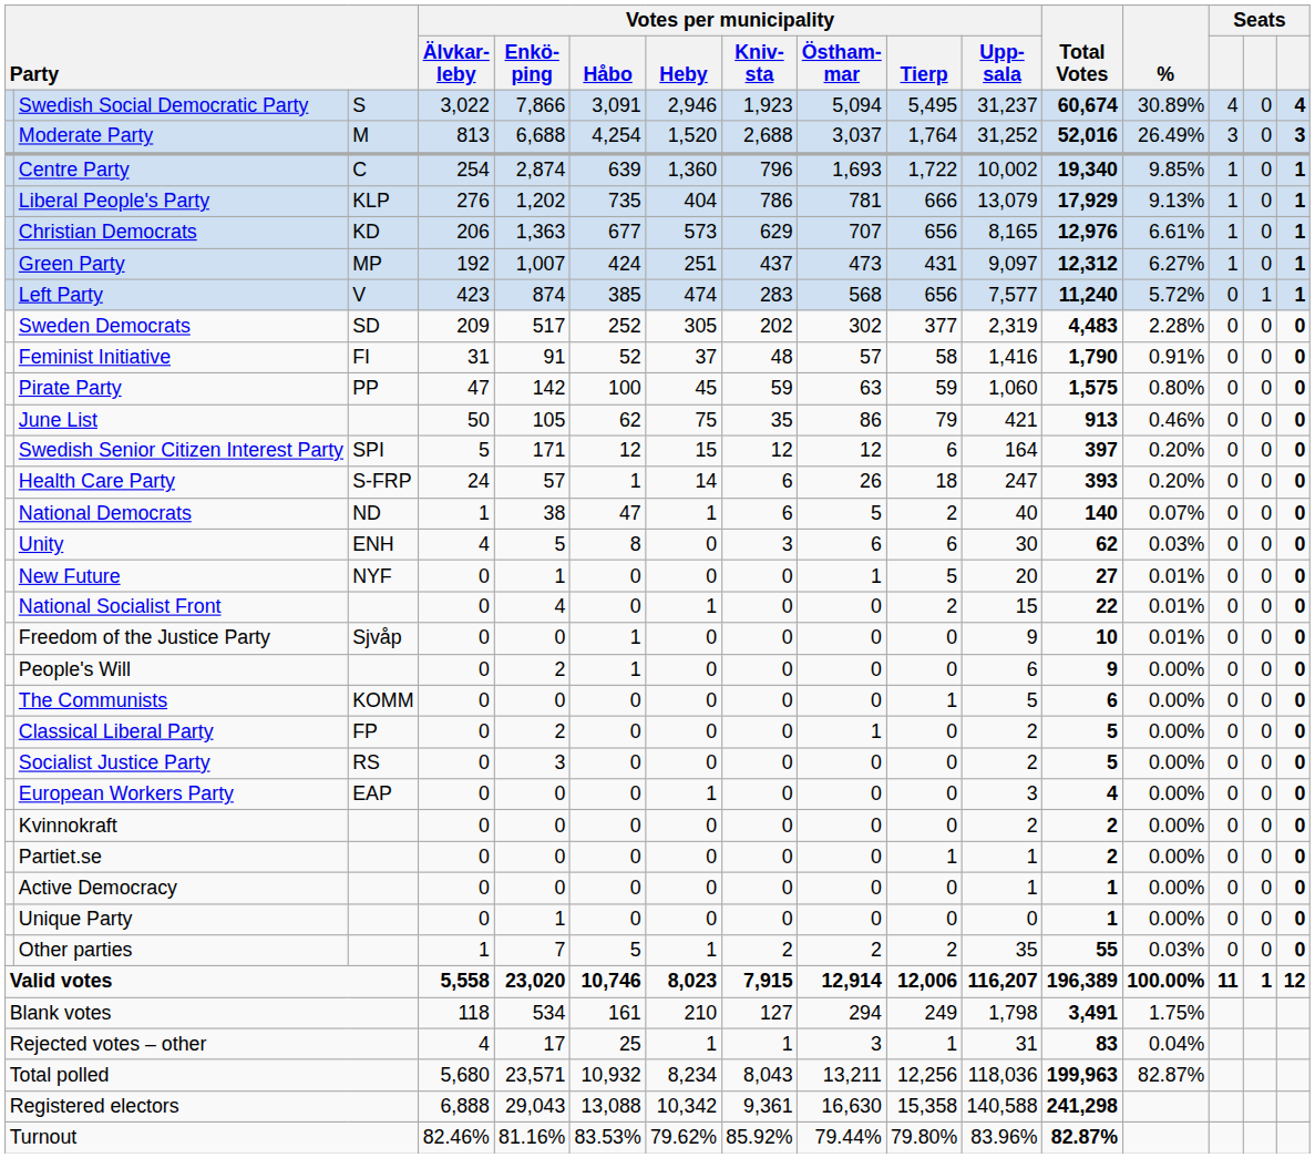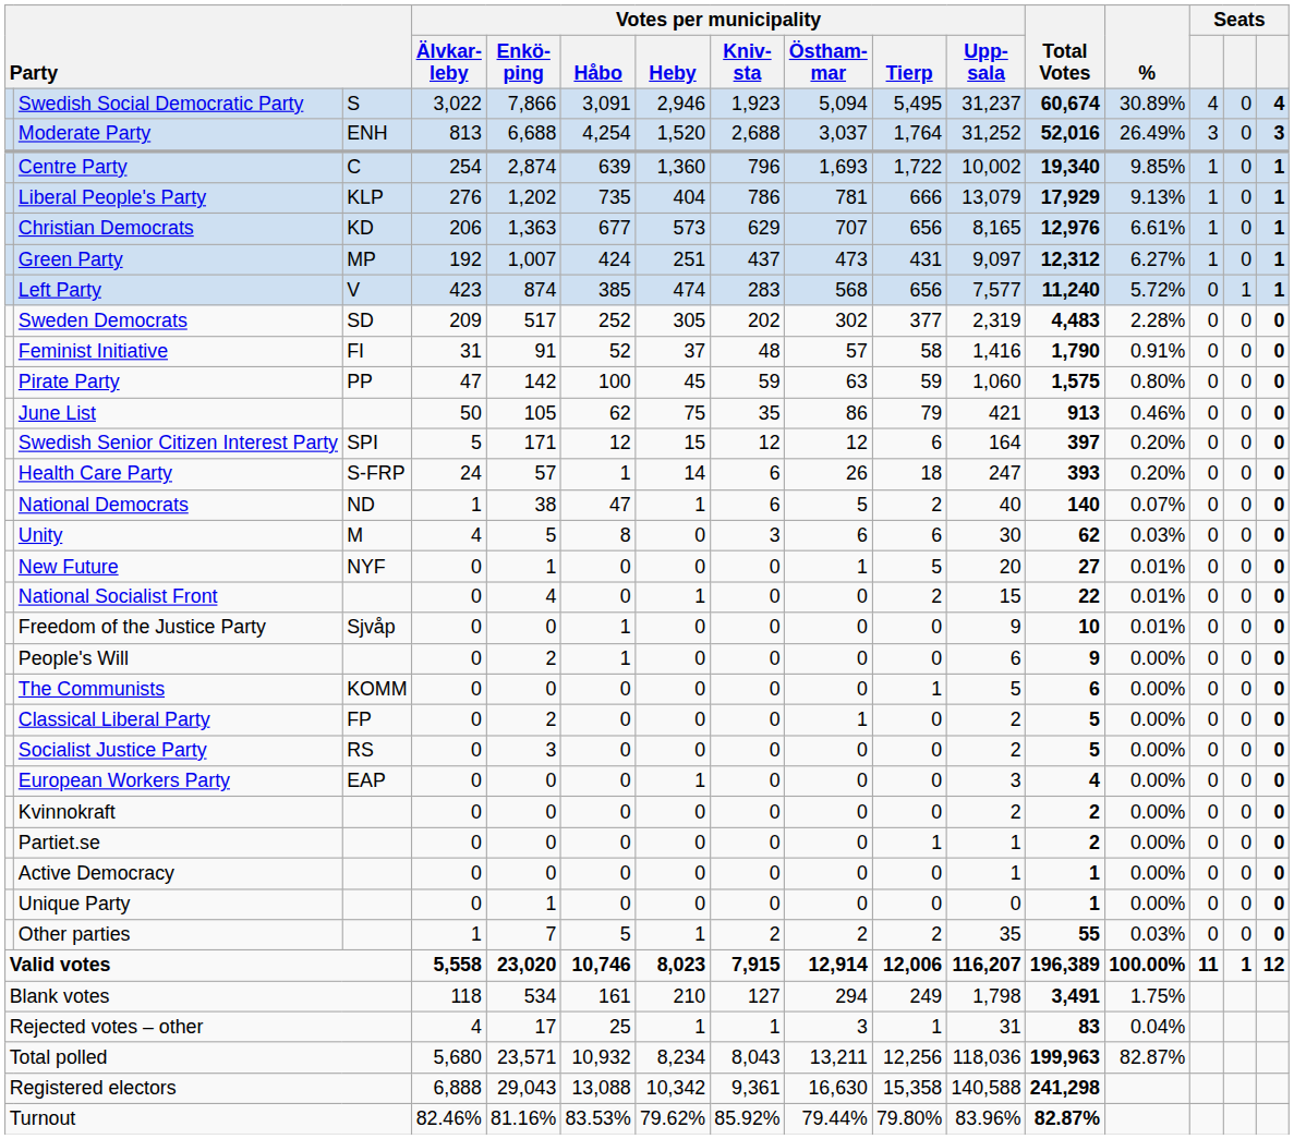Moderate Party | column 3: M -> ENH
Unity | column 3: ENH -> M
